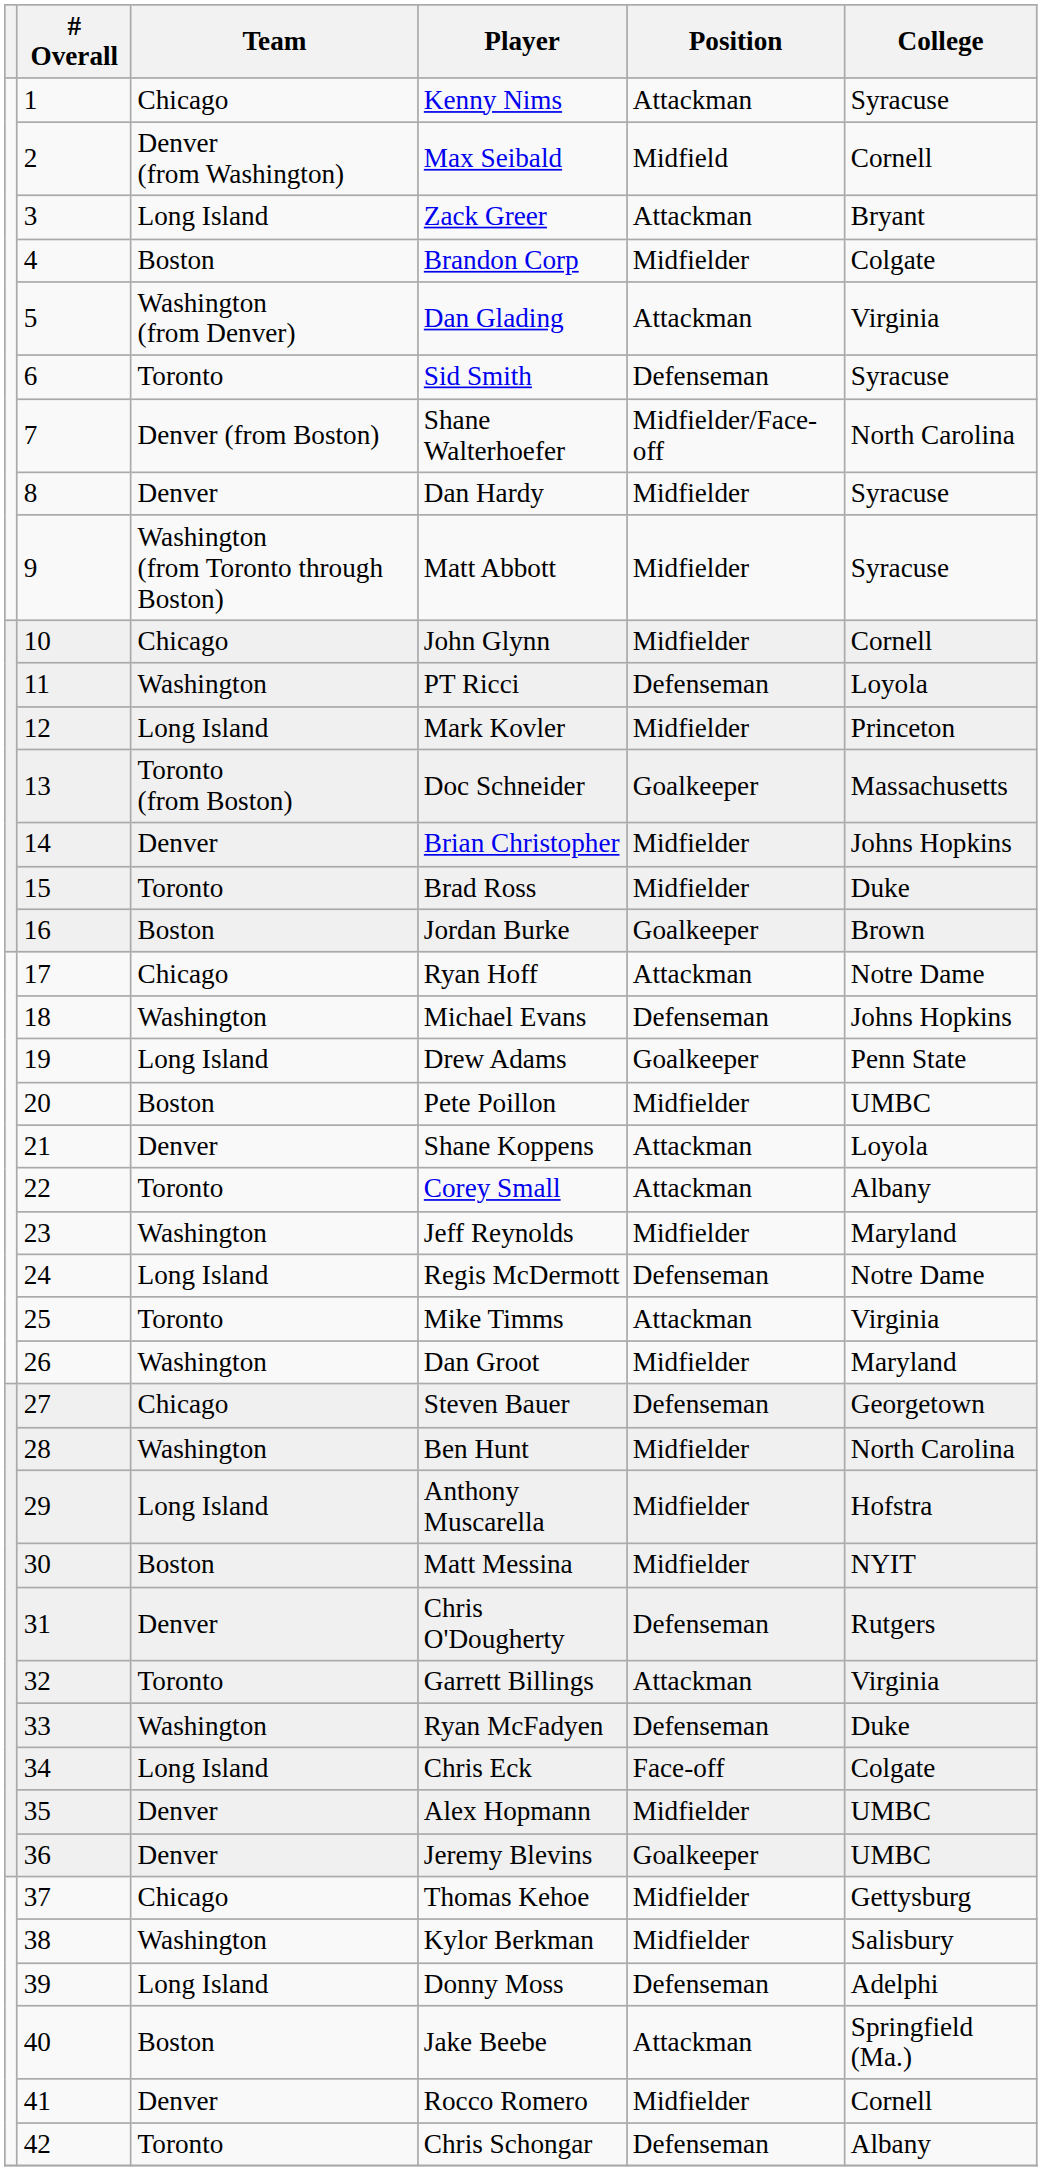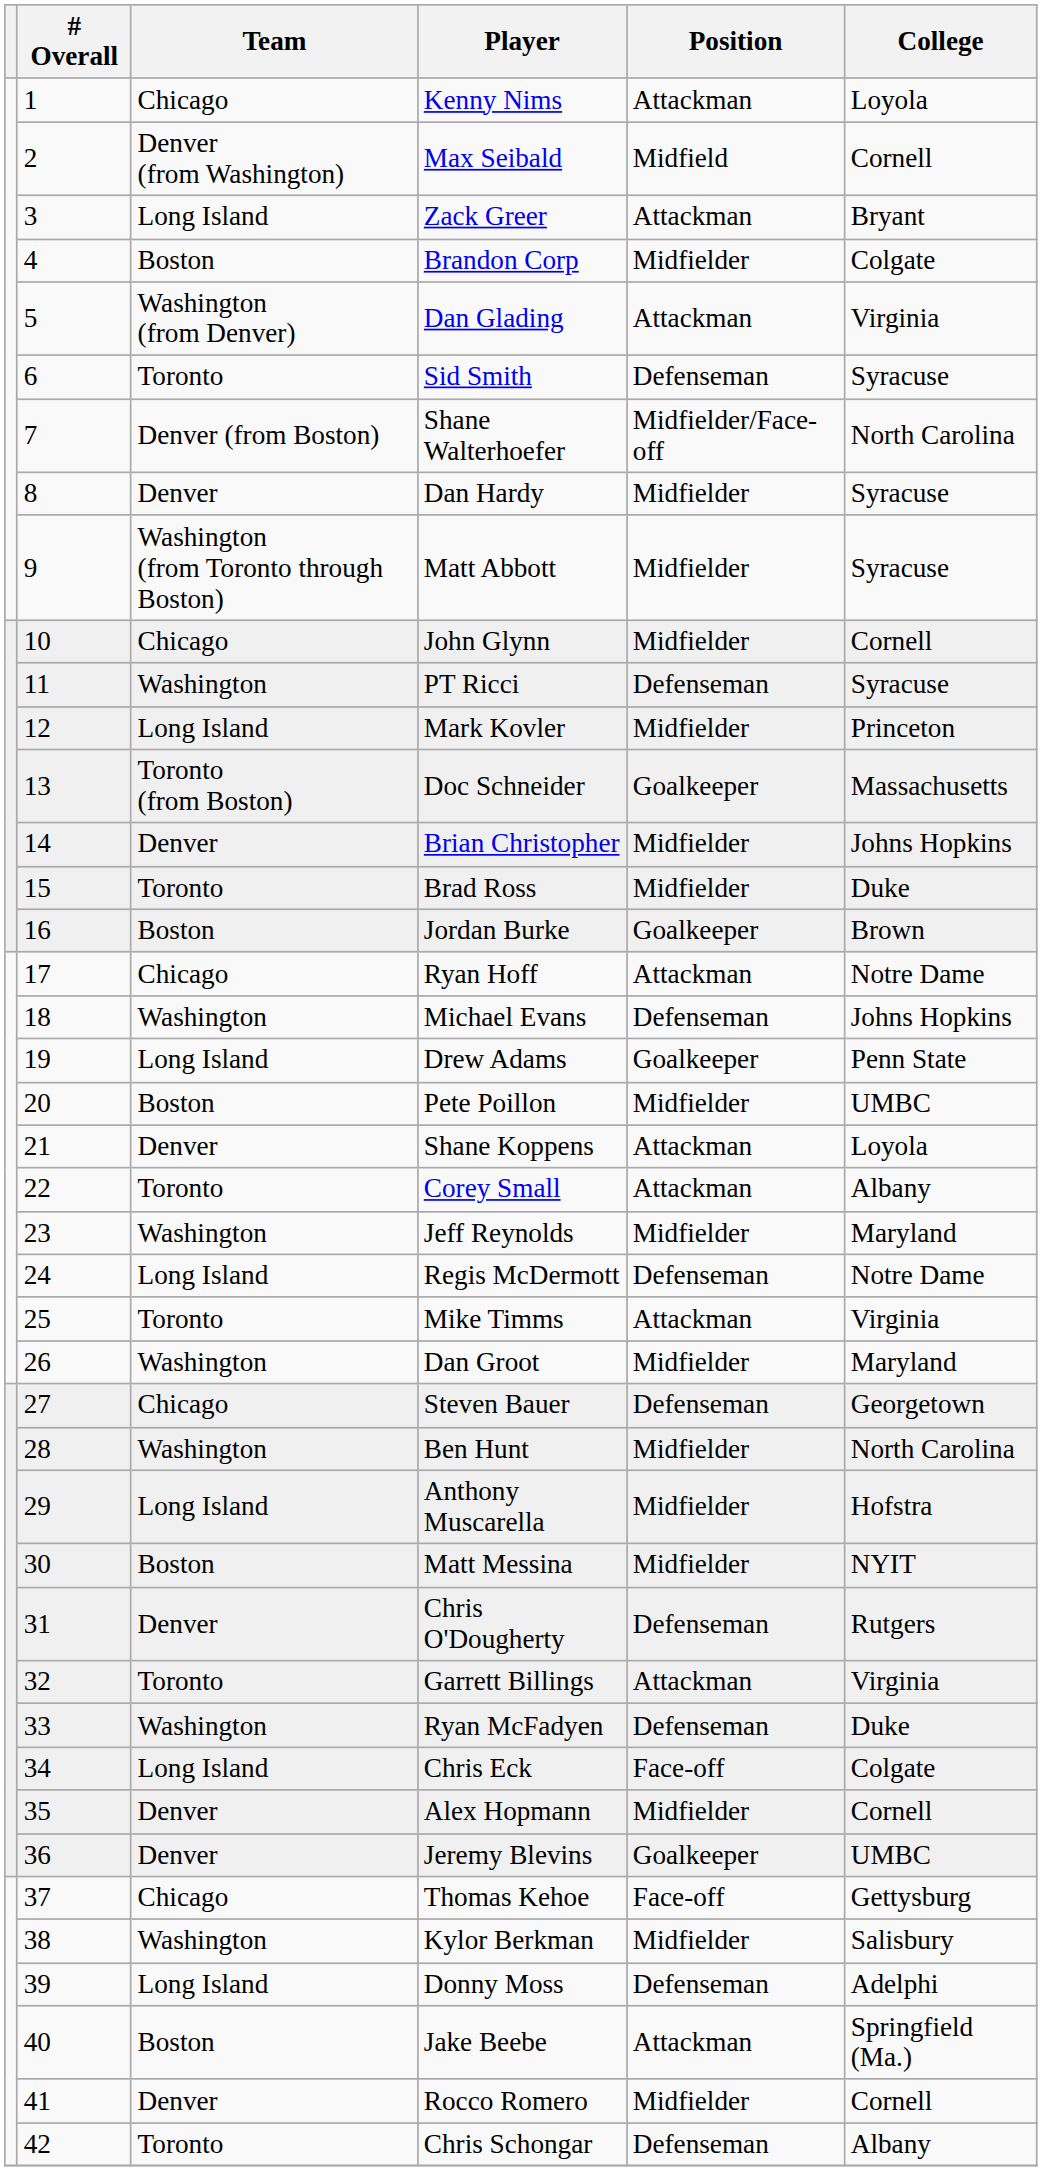Kenny Nims | College: Syracuse -> Loyola
PT Ricci | College: Loyola -> Syracuse
Alex Hopmann | College: UMBC -> Cornell
Thomas Kehoe | Position: Midfielder -> Face-off
